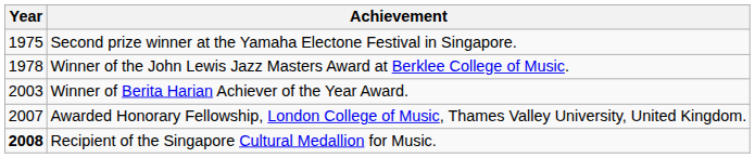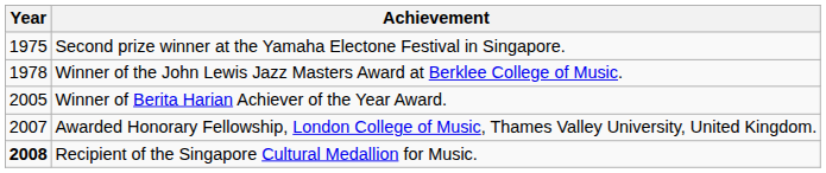Winner of Berita Harian Achiever of the Year Award. | Year: 2003 -> 2005
